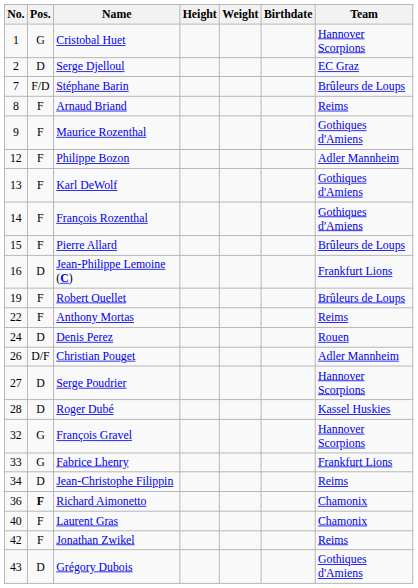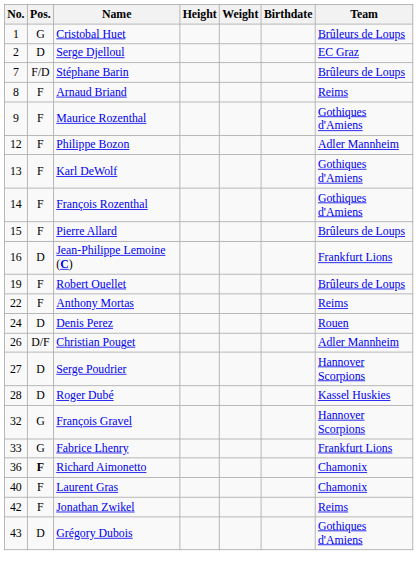Cristobal Huet | Team: Hannover Scorpions -> Brûleurs de Loups
- row: 34 | D | Jean-Christophe Filippin | Reims
